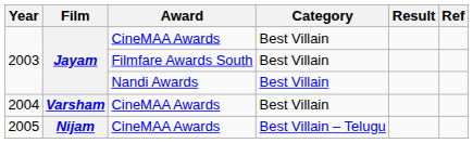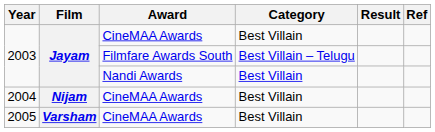2003 / Filmfare Awards South | Category: Best Villain -> Best Villain – Telugu
2004 | Film: Varsham -> Nijam
2005 | Film: Nijam -> Varsham
2005 | Category: Best Villain – Telugu -> Best Villain
